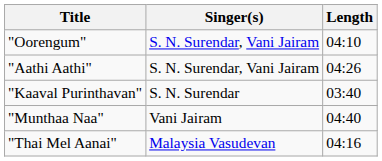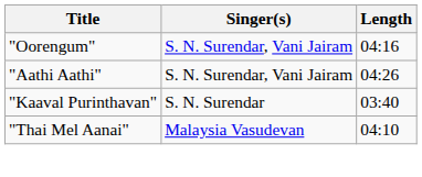"Oorengum" | Length: 04:10 -> 04:16
- row: "Munthaa Naa" | Vani Jairam | 04:40
"Thai Mel Aanai" | Length: 04:16 -> 04:10
